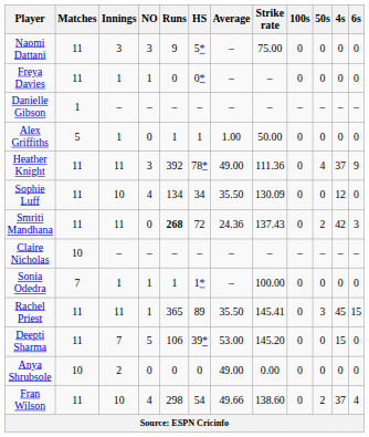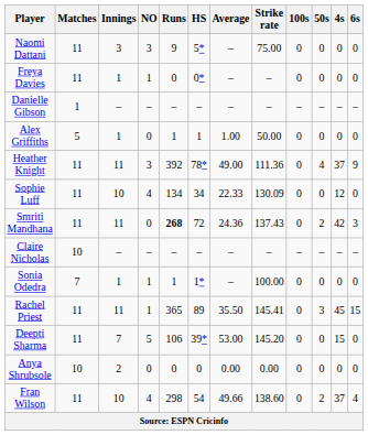Sophie Luff | Average: 35.50 -> 22.33
Anya Shrubsole | Average: 49.00 -> 0.00
